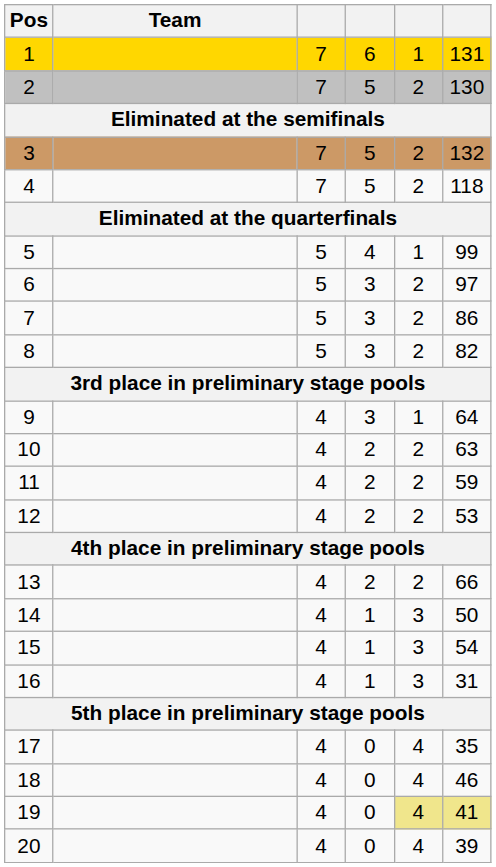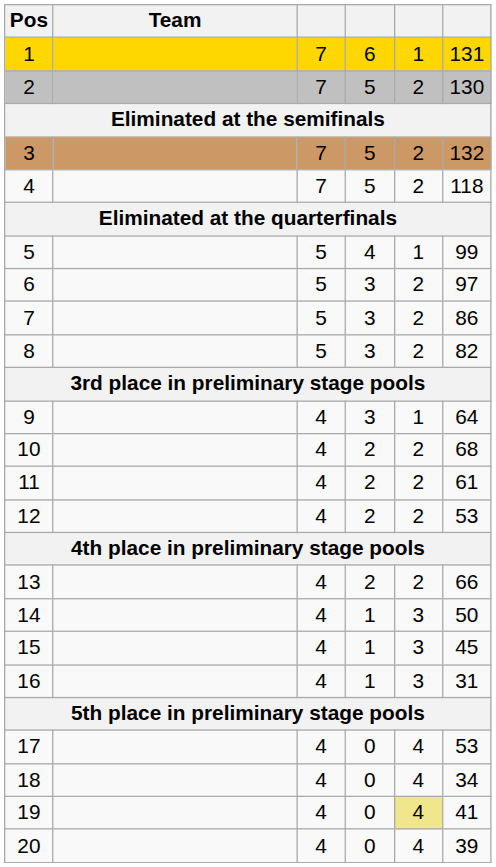10 | column 6: 63 -> 68
11 | column 6: 59 -> 61
15 | column 6: 54 -> 45
17 | column 6: 35 -> 53
18 | column 6: 46 -> 34
19 | column 6: khaki background -> no background
